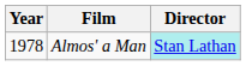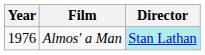Almos' a Man | Year: 1978 -> 1976
